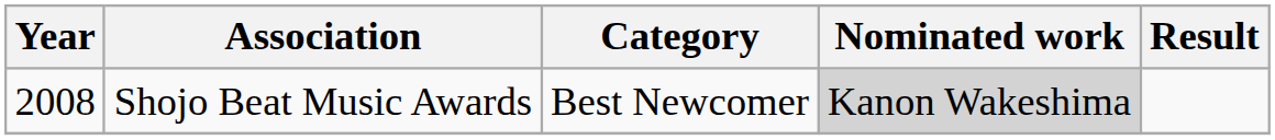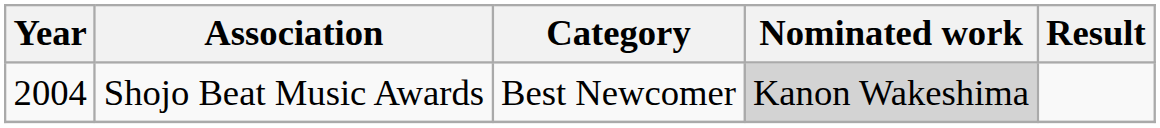Shojo Beat Music Awards | Year: 2008 -> 2004
